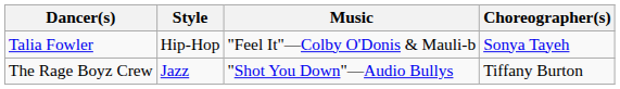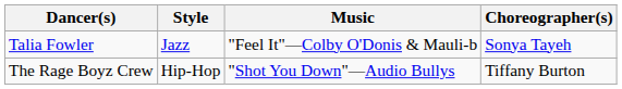Talia Fowler | Style: Hip-Hop -> Jazz
The Rage Boyz Crew | Style: Jazz -> Hip-Hop
